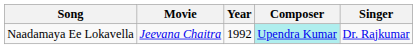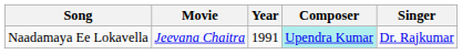Naadamaya Ee Lokavella | Year: 1992 -> 1991
